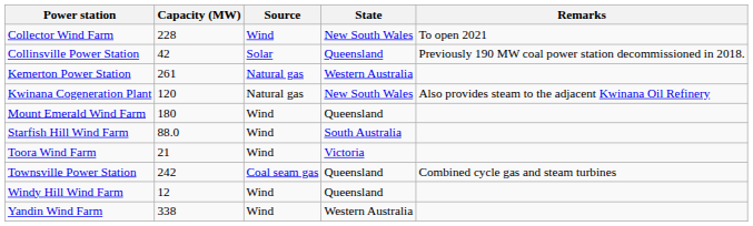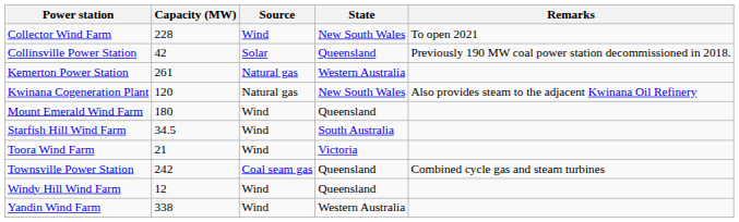Starfish Hill Wind Farm | Capacity (MW): 88.0 -> 34.5
